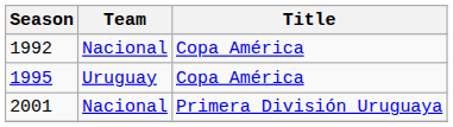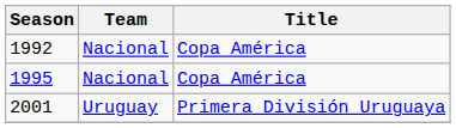1995 | Team: Uruguay -> Nacional
2001 | Team: Nacional -> Uruguay
